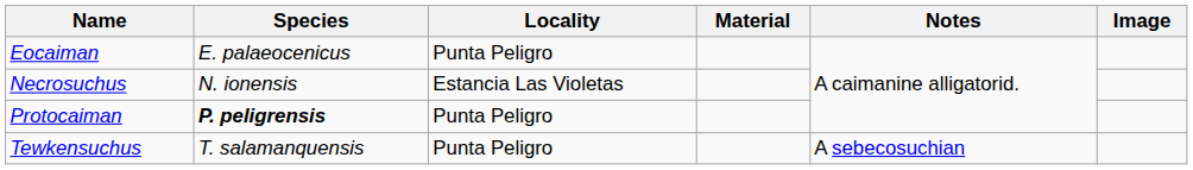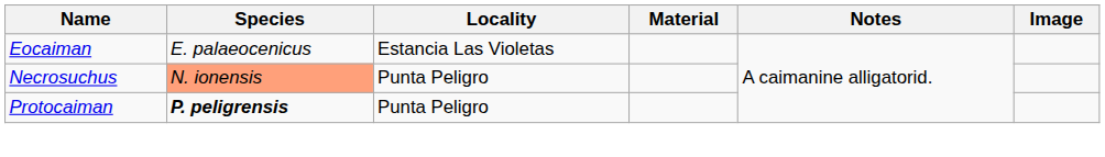Eocaiman | Locality: Punta Peligro -> Estancia Las Violetas
Necrosuchus | Species: no background -> lightsalmon background
Necrosuchus | Locality: Estancia Las Violetas -> Punta Peligro
- row: Tewkensuchus | T. salamanquensis | Punta Peligro | A sebecosuchian
